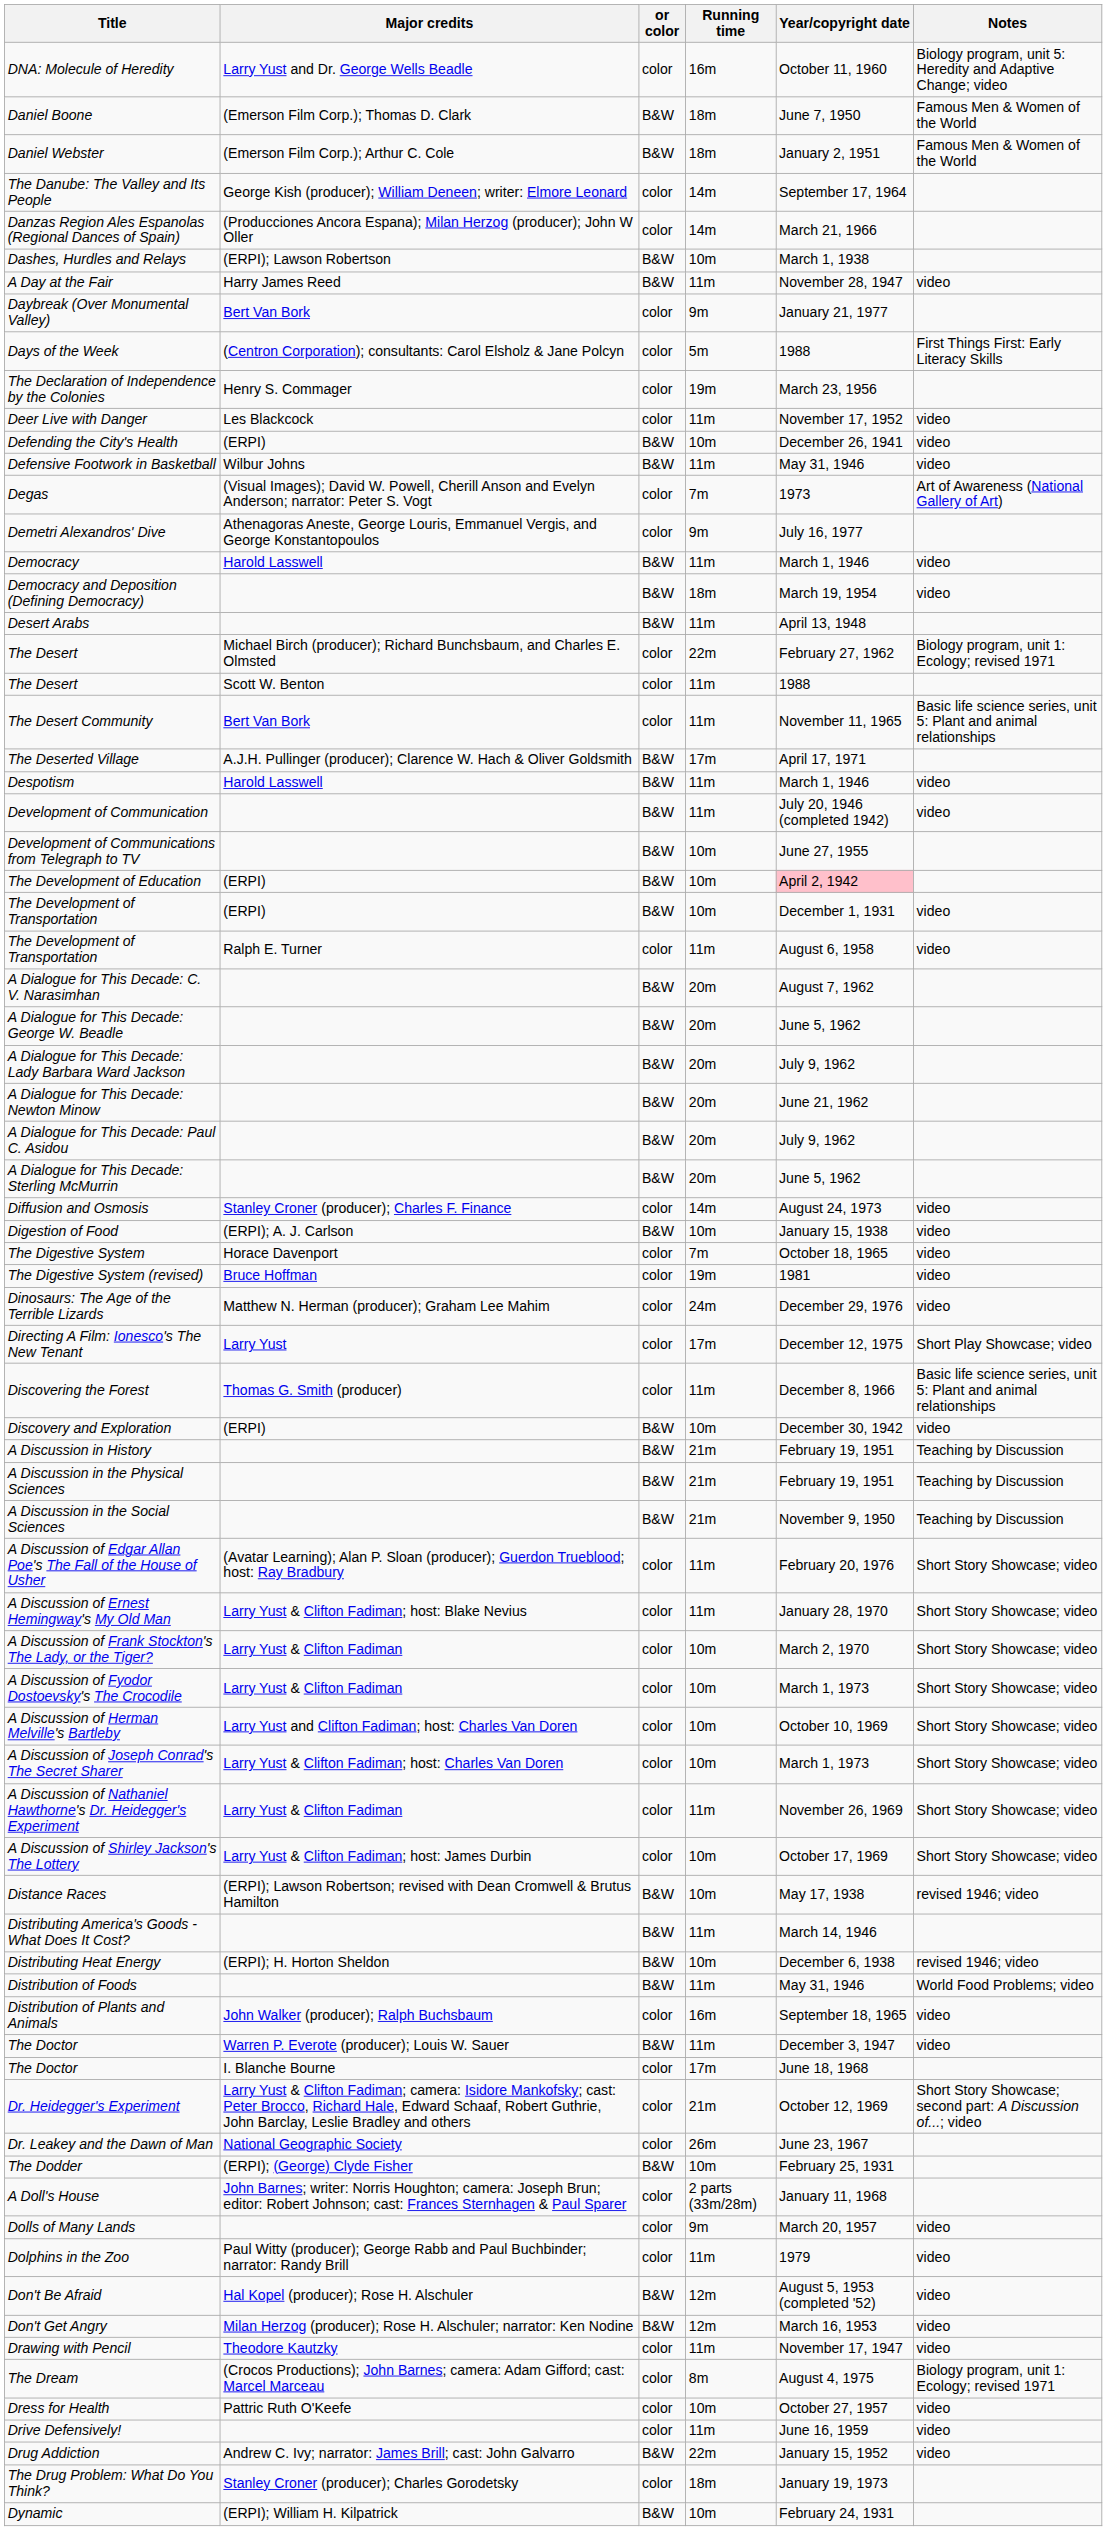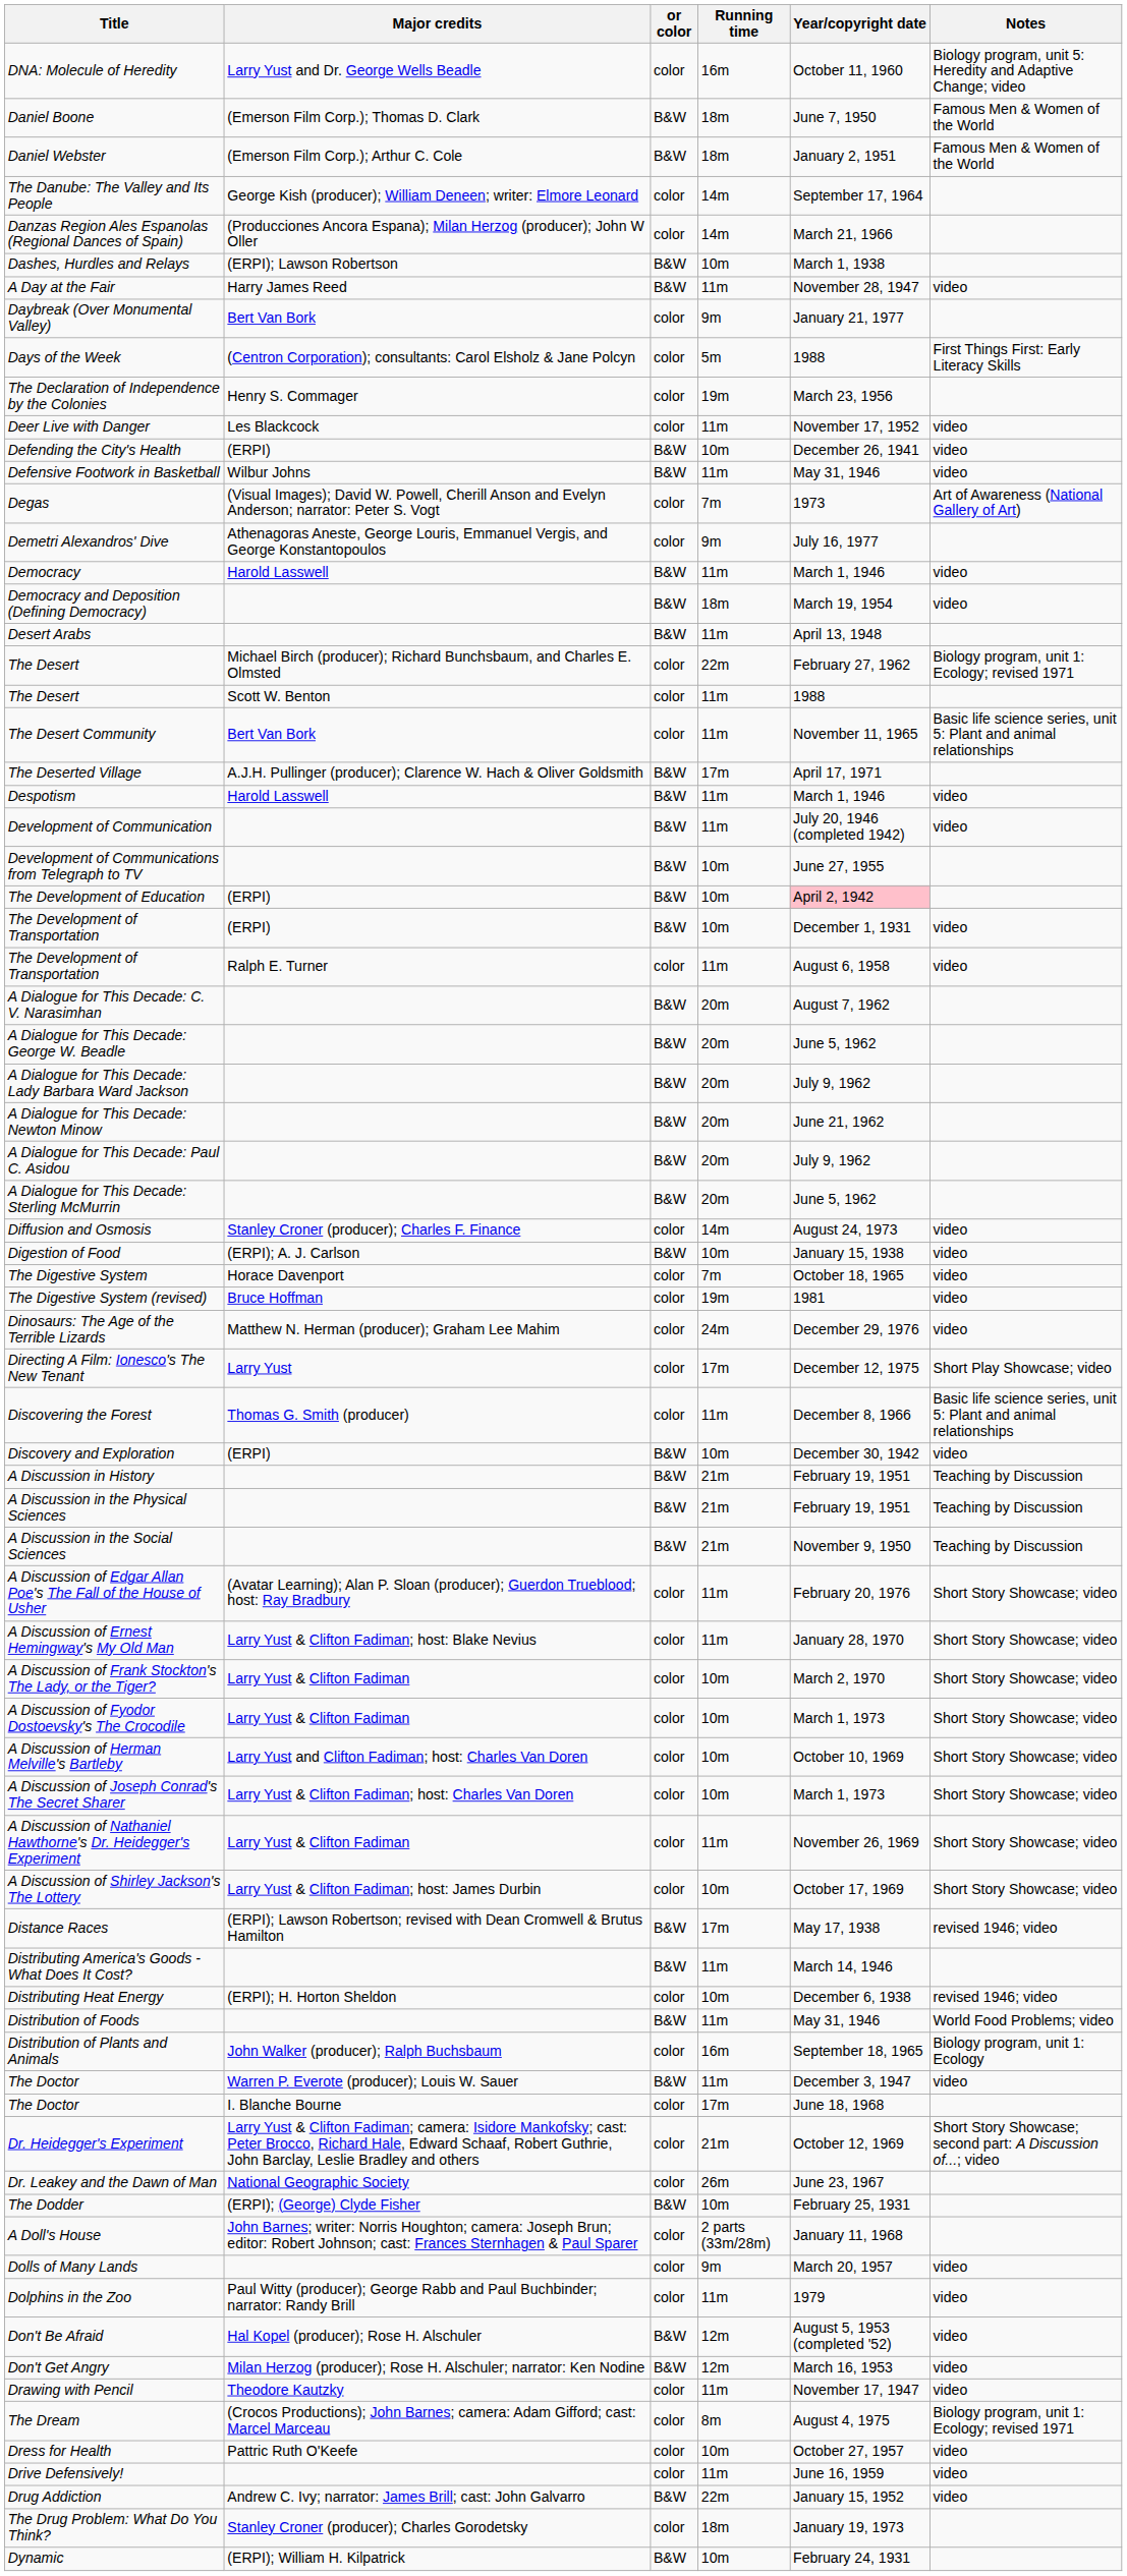Distance Races | Running time: 10m -> 17m
Distributing Heat Energy | or color: B&W -> color
Distribution of Plants and Animals | Notes: video -> Biology program, unit 1: Ecology
